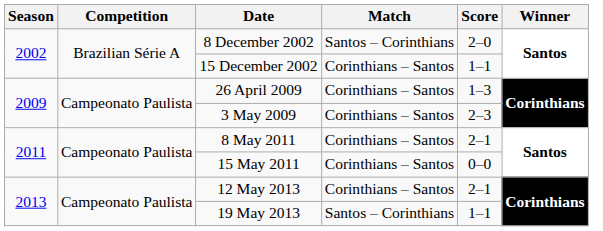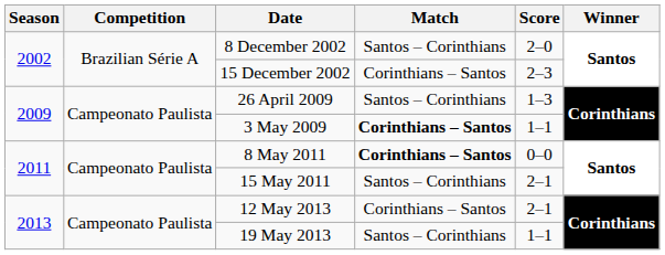15 December 2002 | Score: 1–1 -> 2–3
26 April 2009 | Match: Corinthians – Santos -> Santos – Corinthians
3 May 2009 | Match: normal -> bold
3 May 2009 | Score: 2–3 -> 1–1
8 May 2011 | Match: normal -> bold
8 May 2011 | Score: 2–1 -> 0–0
15 May 2011 | Match: Corinthians – Santos -> Santos – Corinthians
15 May 2011 | Score: 0–0 -> 2–1
